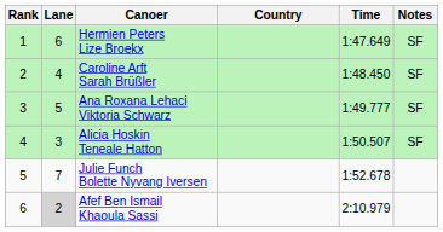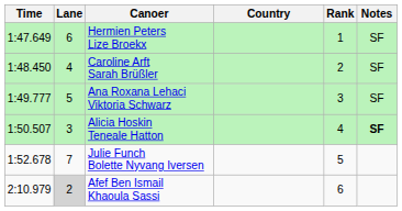columns swapped: Rank <-> Time
Alicia Hoskin Teneale Hatton | Notes: normal -> bold
